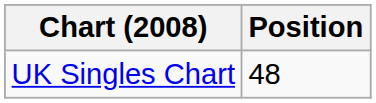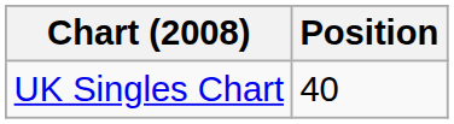UK Singles Chart | Position: 48 -> 40
